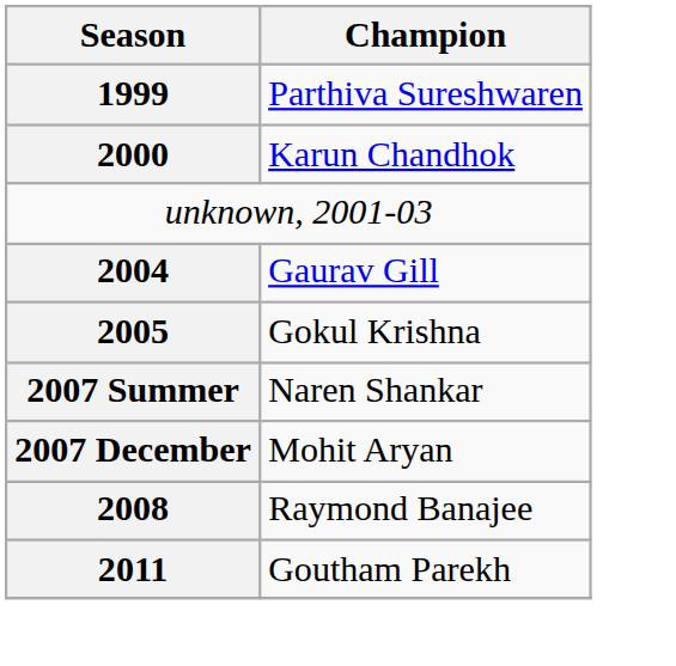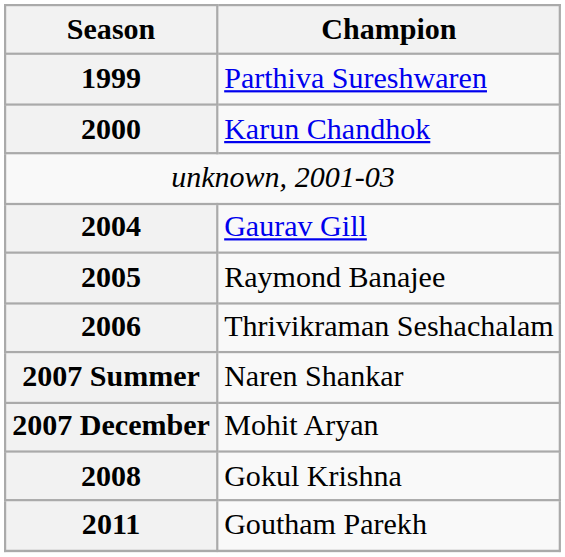2005 | Champion: Gokul Krishna -> Raymond Banajee
+ row: 2006 | Thrivikraman Seshachalam
2008 | Champion: Raymond Banajee -> Gokul Krishna
